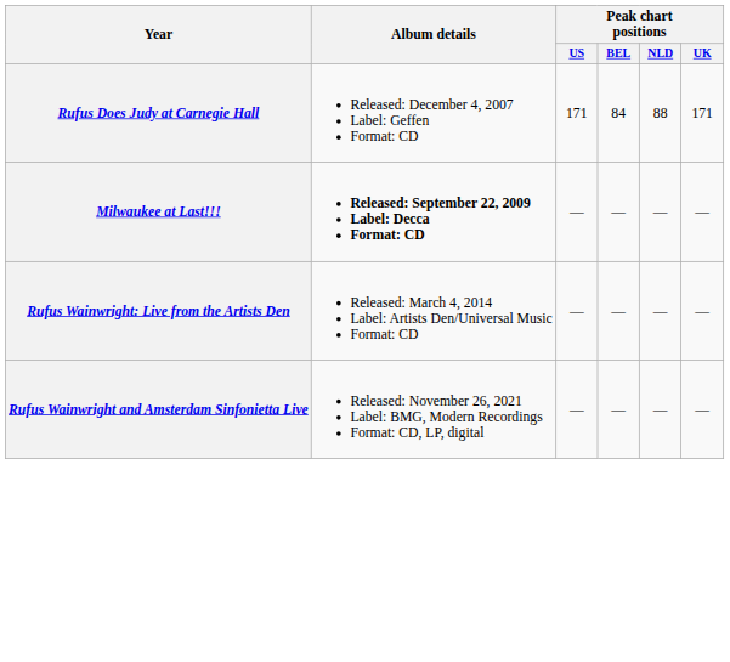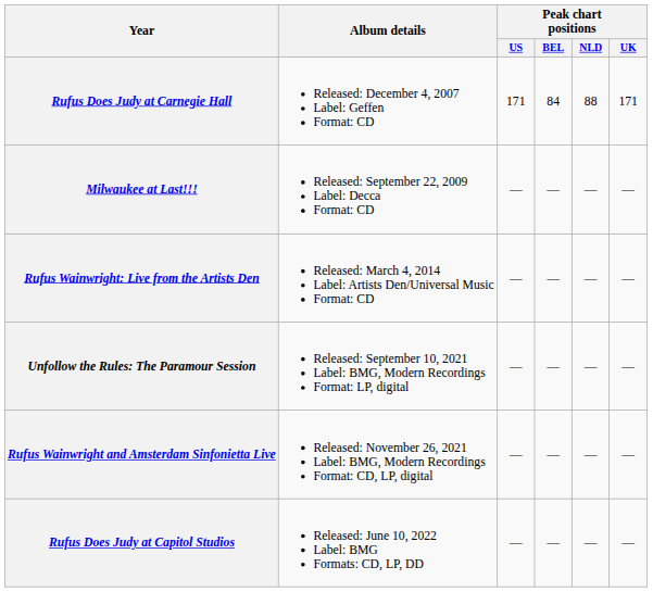Milwaukee at Last!!! | Album details: bold -> normal
+ row: Unfollow the Rules: The Paramour Session | Released: September 10, 2021 Label: BMG, Modern Recordings Format: LP, digital | — | — | — | —
+ row: Rufus Does Judy at Capitol Studios | Released: June 10, 2022 Label: BMG Formats: CD, LP, DD | — | — | — | —
